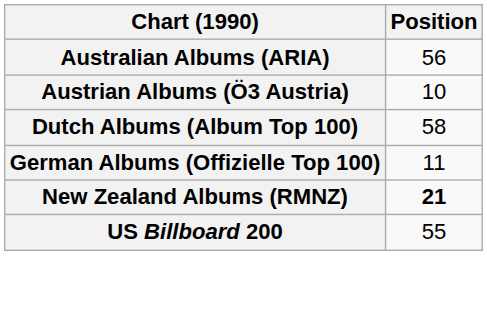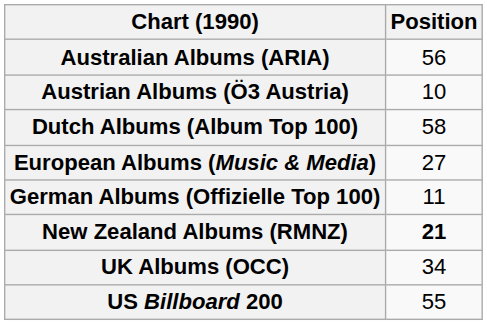+ row: European Albums (Music & Media) | 27
+ row: UK Albums (OCC) | 34
